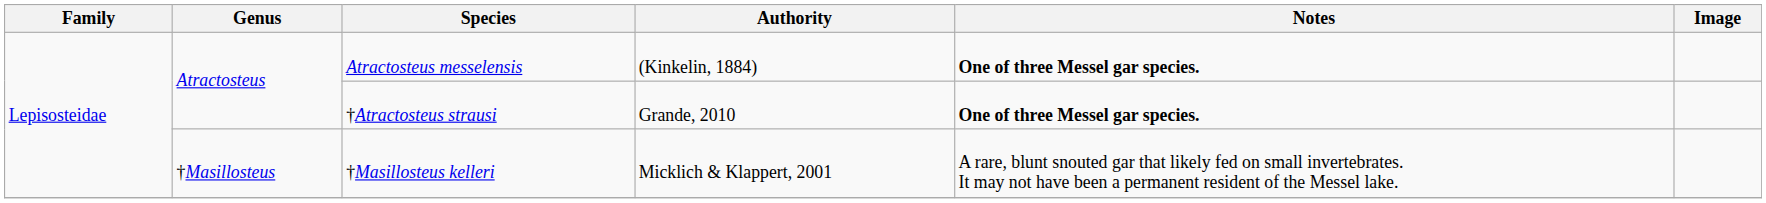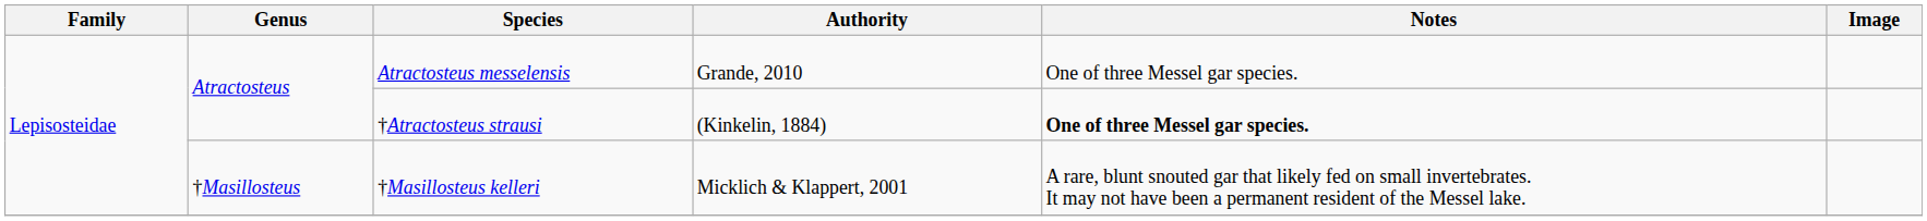Atractosteus messelensis | Authority: (Kinkelin, 1884) -> Grande, 2010
Atractosteus messelensis | Notes: bold -> normal
†Atractosteus strausi | Authority: Grande, 2010 -> (Kinkelin, 1884)
